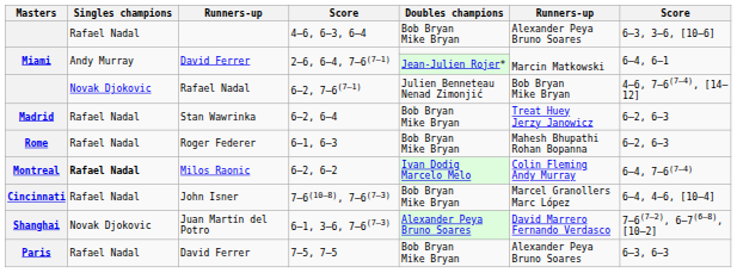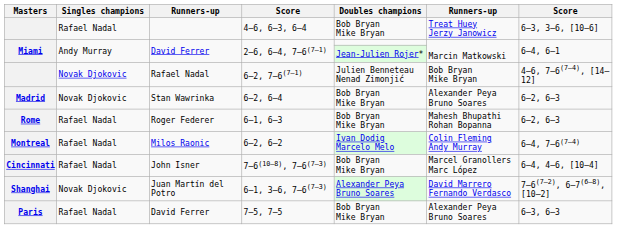4–6, 6–3, 6–4 | column 6: Alexander Peya Bruno Soares -> Treat Huey Jerzy Janowicz
6–2, 6–4 | Singles champions: Rafael Nadal -> Novak Djokovic
6–2, 6–4 | column 6: Treat Huey Jerzy Janowicz -> Alexander Peya Bruno Soares
6–2, 6–2 | Singles champions: bold -> normal
